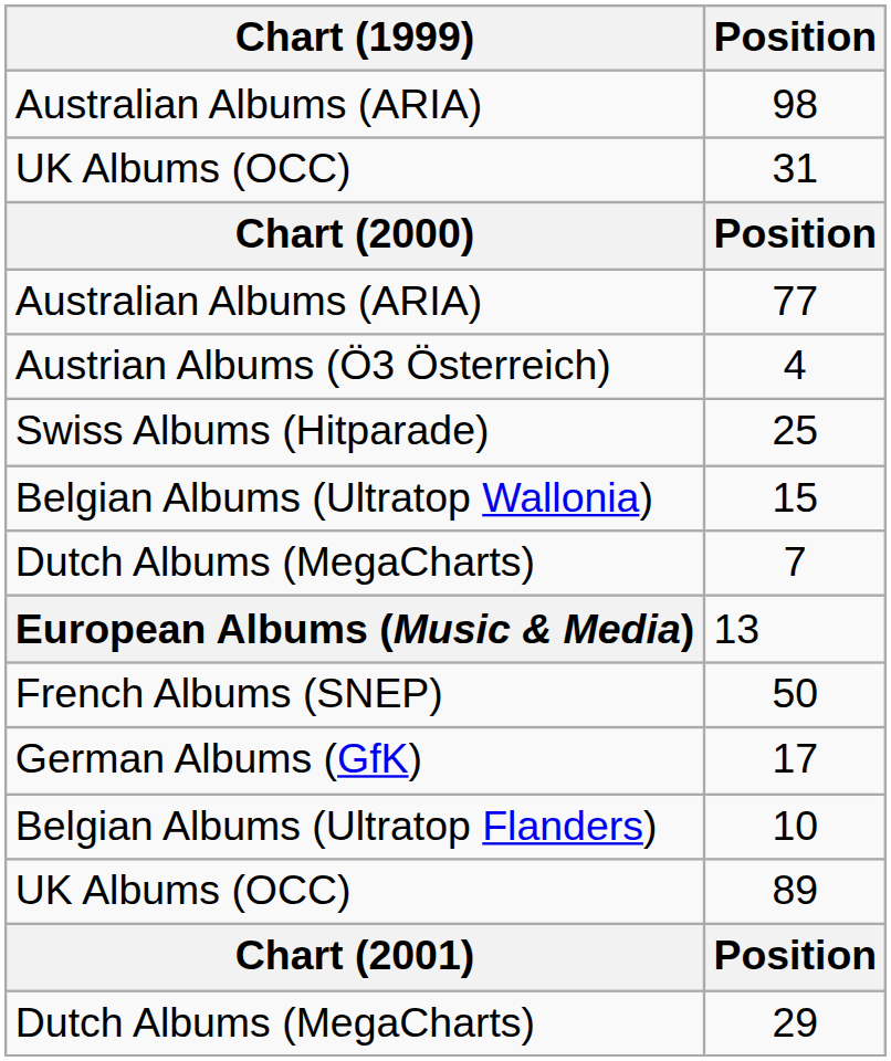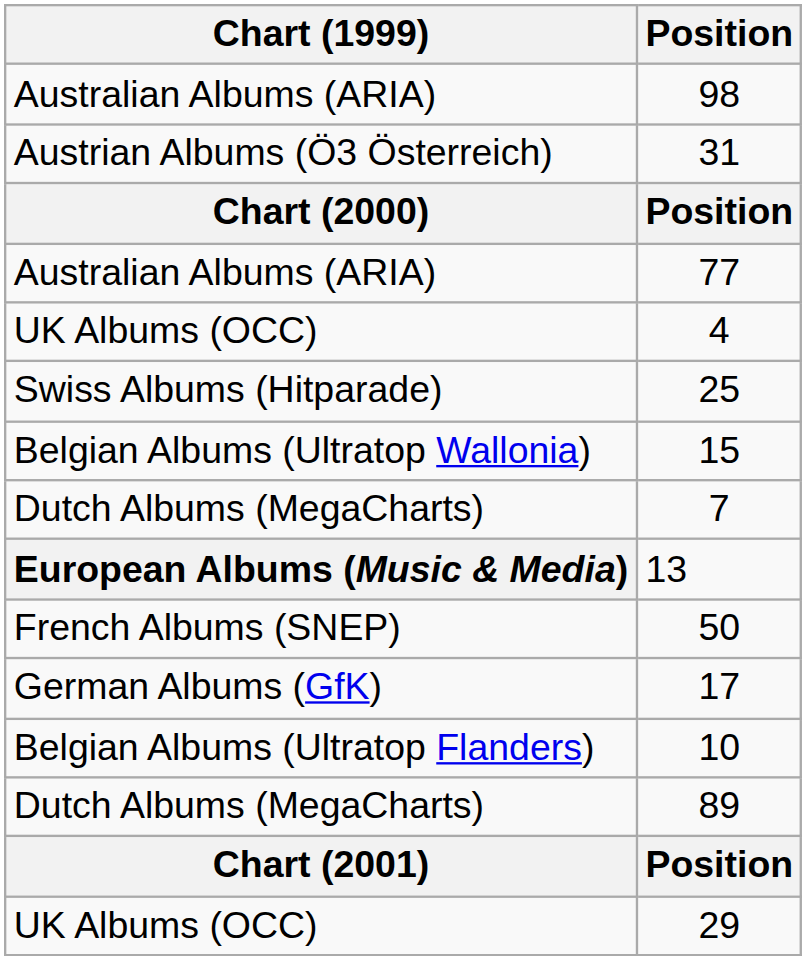31 | Chart (1999): UK Albums (OCC) -> Austrian Albums (Ö3 Österreich)
4 | Chart (1999): Austrian Albums (Ö3 Österreich) -> UK Albums (OCC)
89 | Chart (1999): UK Albums (OCC) -> Dutch Albums (MegaCharts)
29 | Chart (1999): Dutch Albums (MegaCharts) -> UK Albums (OCC)
